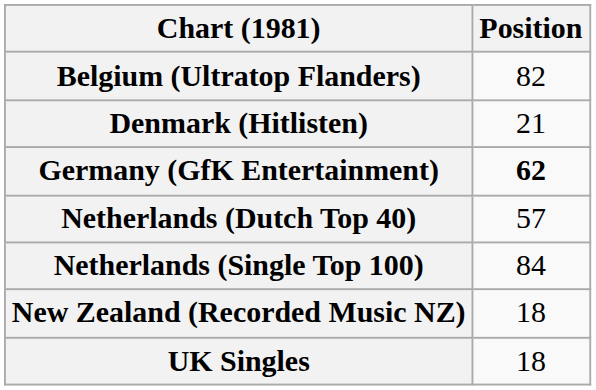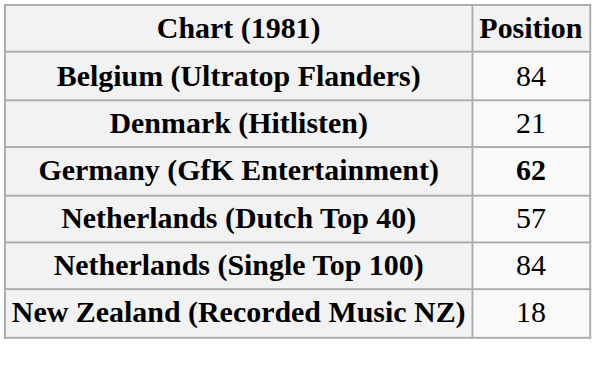Belgium (Ultratop Flanders) | Position: 82 -> 84
- row: UK Singles | 18
